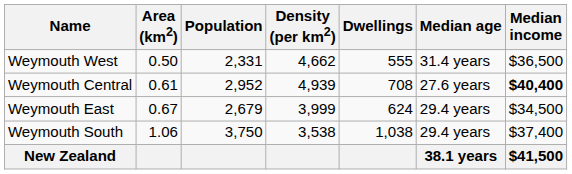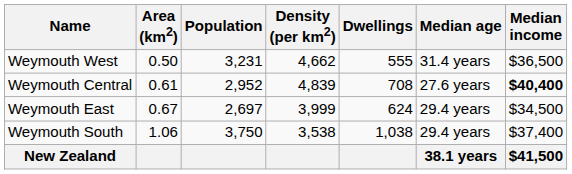Weymouth West | Population: 2,331 -> 3,231
Weymouth Central | Density (per km2): 4,939 -> 4,839
Weymouth East | Population: 2,679 -> 2,697
